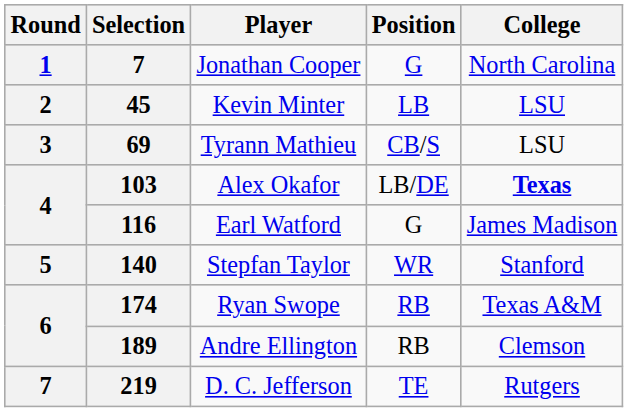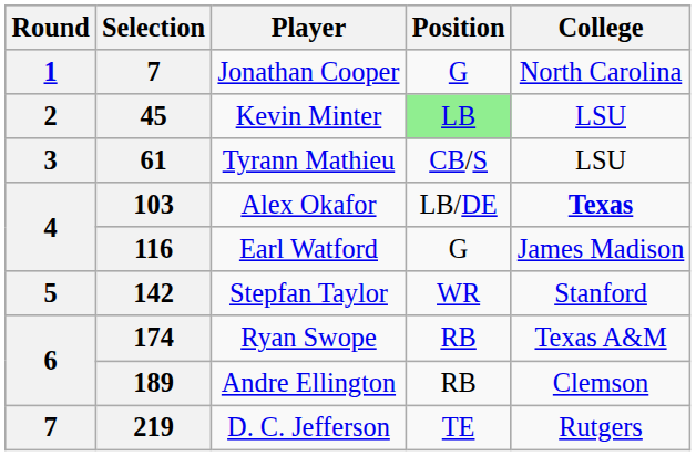Kevin Minter | Position: no background -> lightgreen background
Tyrann Mathieu | Selection: 69 -> 61
Stepfan Taylor | Selection: 140 -> 142
